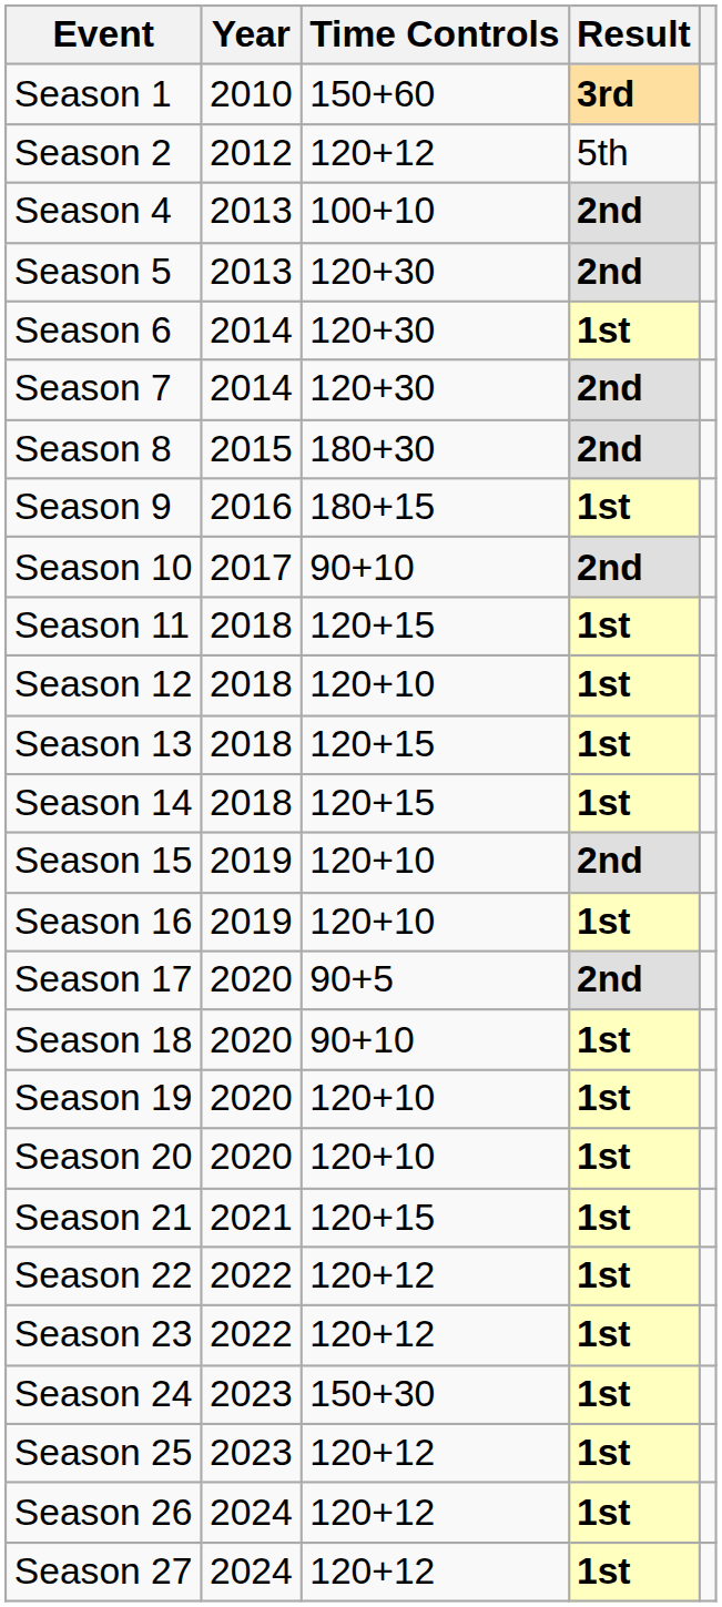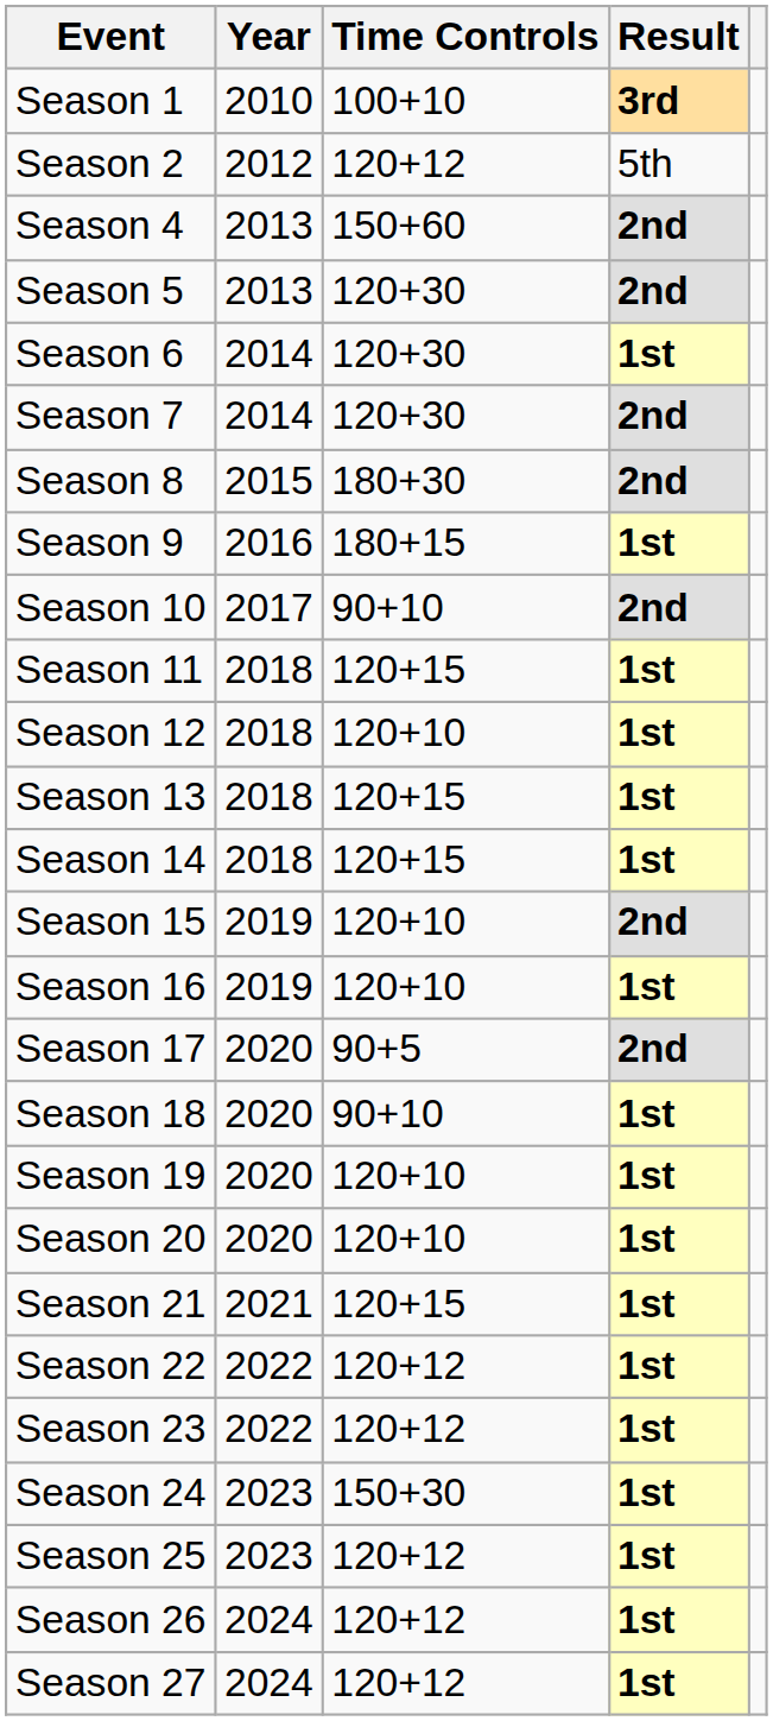Season 1 | Time Controls: 150+60 -> 100+10
Season 4 | Time Controls: 100+10 -> 150+60
